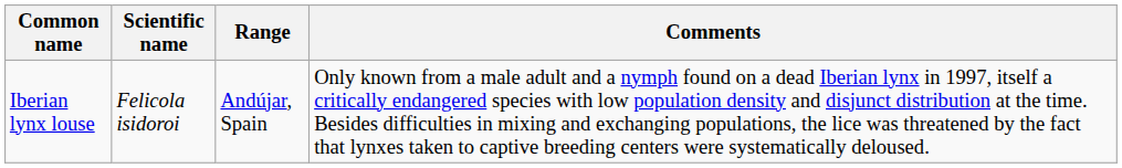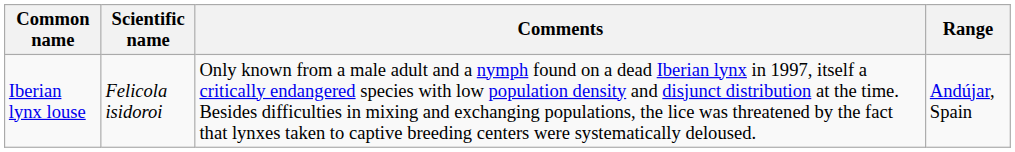columns swapped: Range <-> Comments
